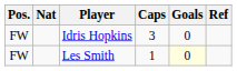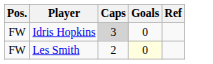- column: Nat
Idris Hopkins | Caps: no background -> lightgrey background
Les Smith | Caps: 1 -> 2
